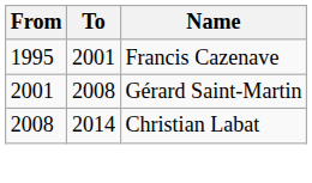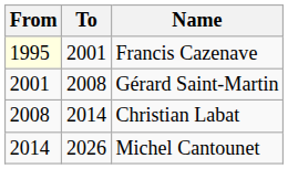Francis Cazenave | From: no background -> lightyellow background
+ row: 2014 | 2026 | Michel Cantounet
